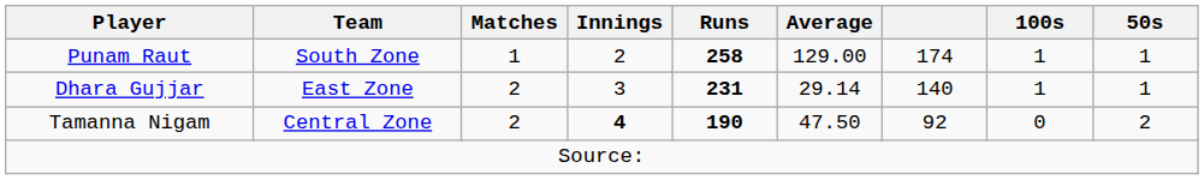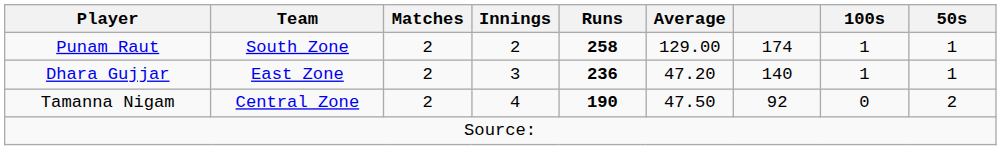Punam Raut | Matches: 1 -> 2
Dhara Gujjar | Runs: 231 -> 236
Dhara Gujjar | Average: 29.14 -> 47.20
Tamanna Nigam | Innings: bold -> normal
